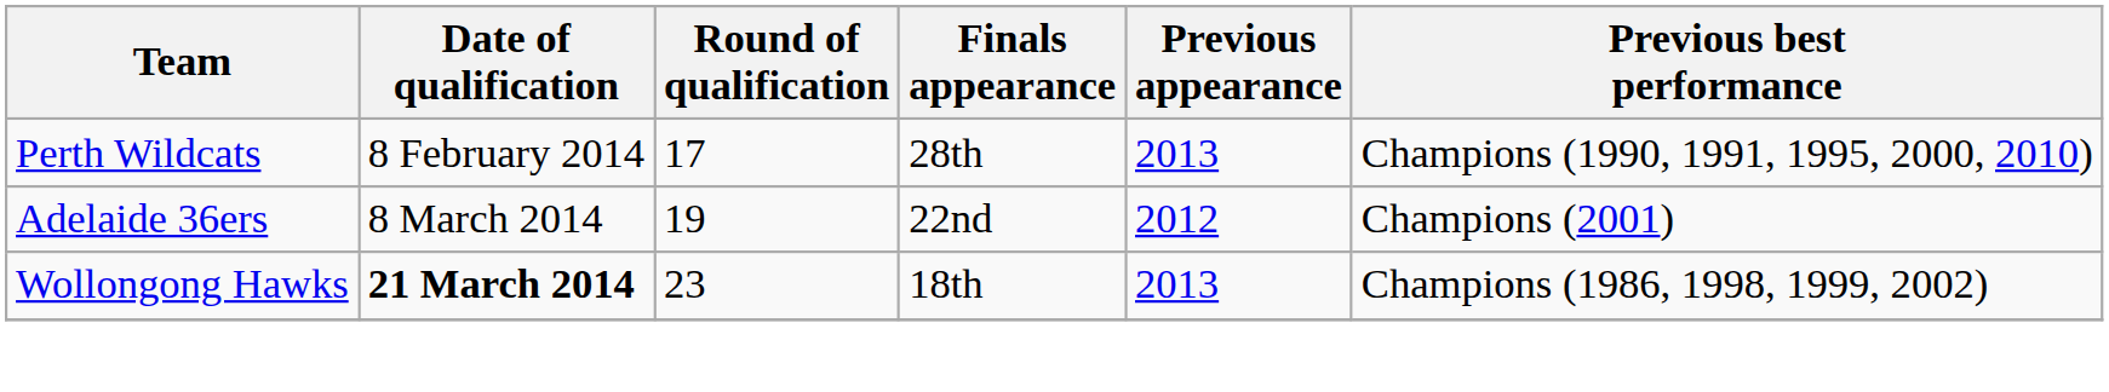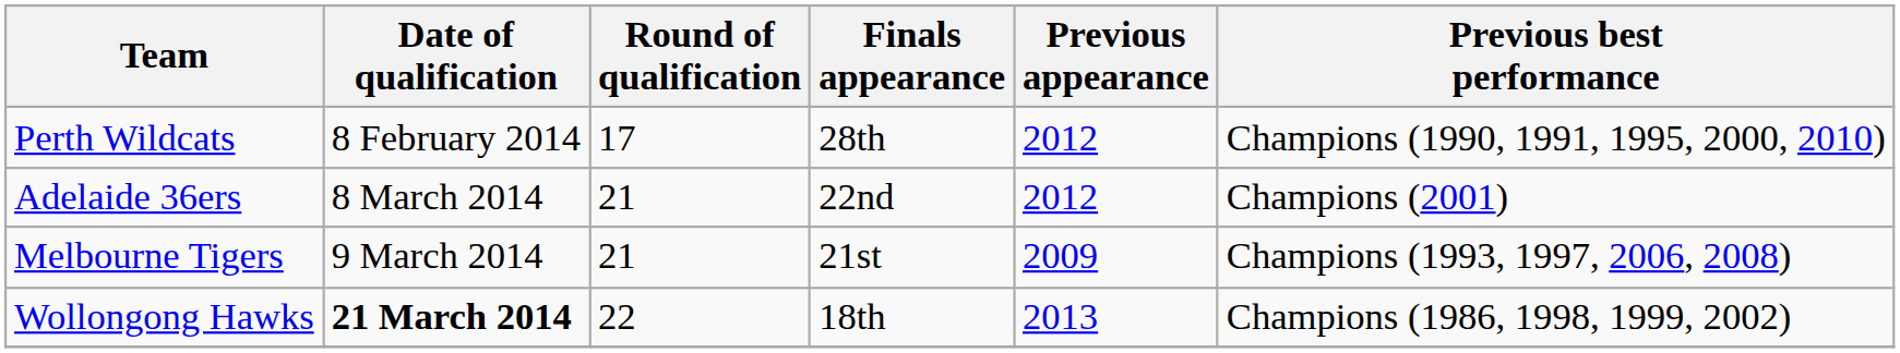Perth Wildcats | Previous appearance: 2013 -> 2012
Adelaide 36ers | Round of qualification: 19 -> 21
+ row: Melbourne Tigers | 9 March 2014 | 21 | 21st | 2009 | Champions (1993, 1997, 2006, 2008)
Wollongong Hawks | Round of qualification: 23 -> 22
